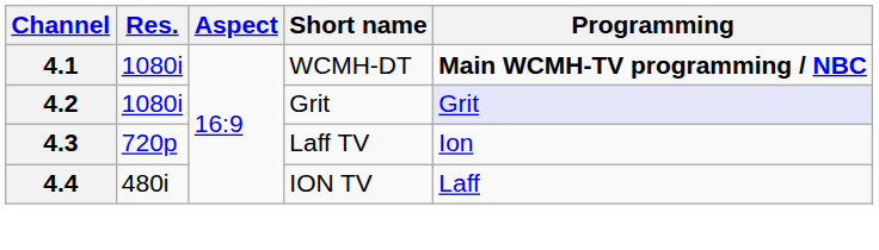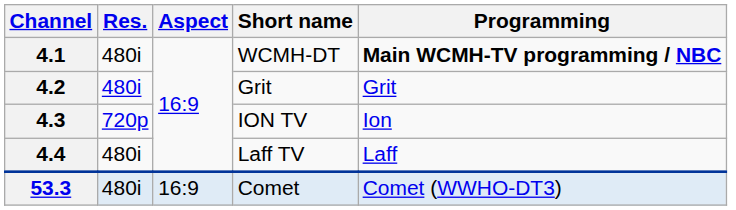4.1 | Res.: 1080i -> 480i
4.2 | Res.: 1080i -> 480i
4.2 | Programming: lavender background -> no background
4.3 | Short name: Laff TV -> ION TV
4.4 | Short name: ION TV -> Laff TV
+ row: 53.3 | 480i | 16:9 | Comet | Comet (WWHO-DT3)
